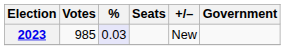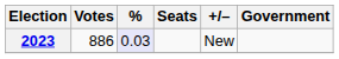2023 | Votes: 985 -> 886
